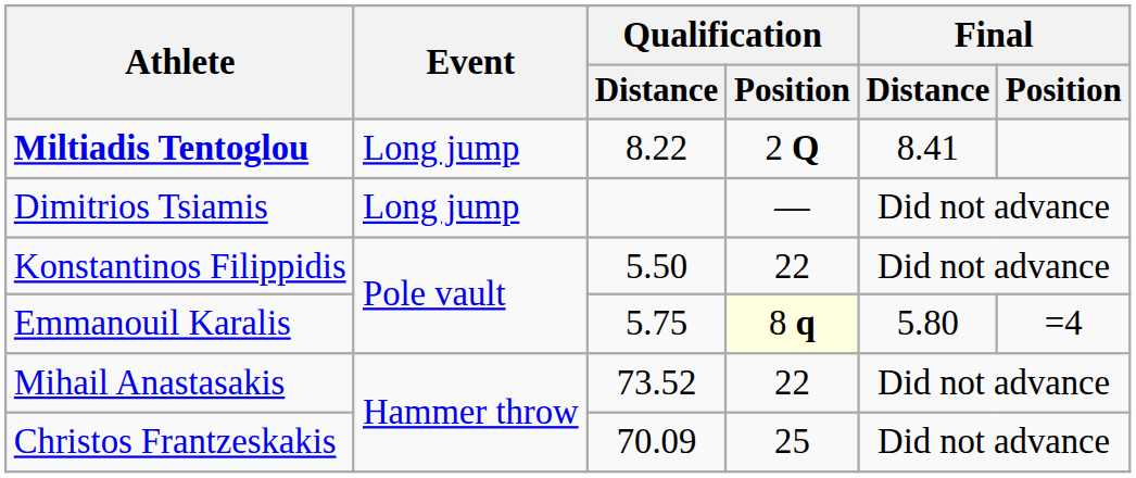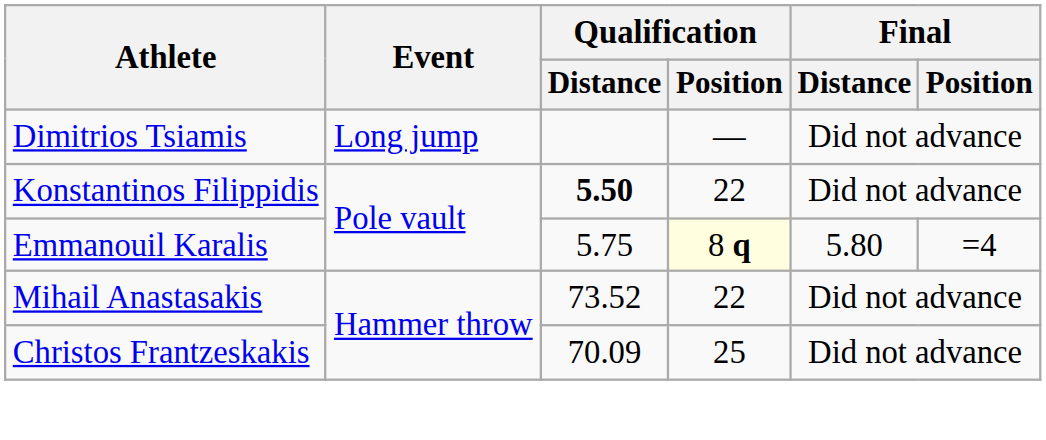- row: Miltiadis Tentoglou | Long jump | 8.22 | 2 Q | 8.41
Konstantinos Filippidis | Qualification / Distance: normal -> bold
